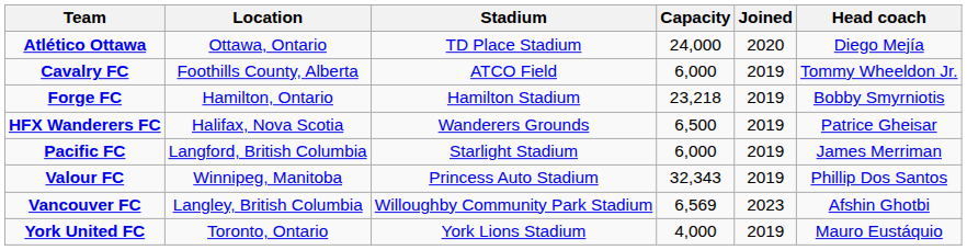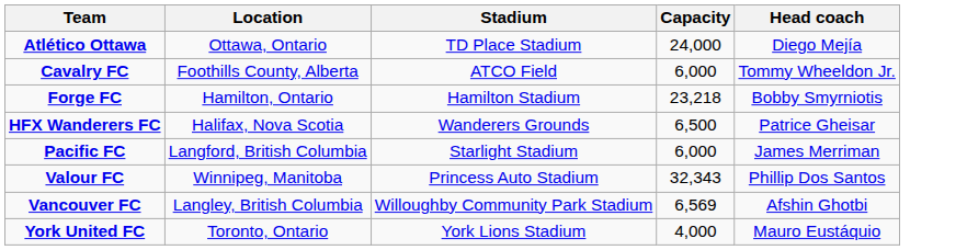- column: Joined | 2020 | 2019 | 2019 | 2019 | 2019 | 2019 | 2023 | 2019
